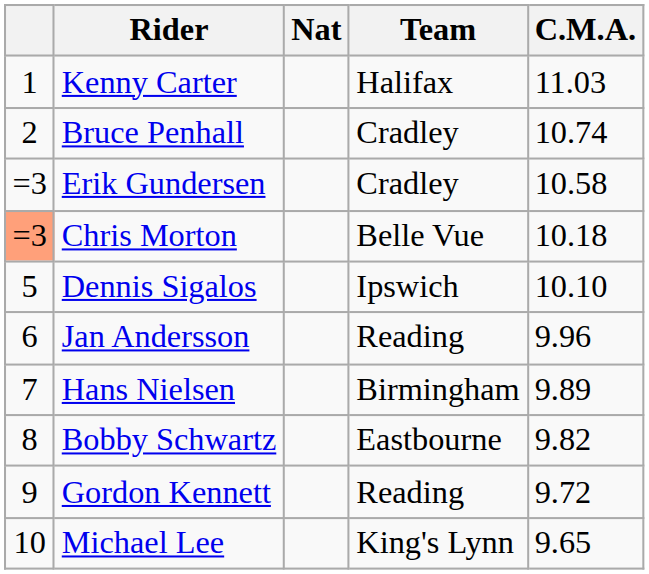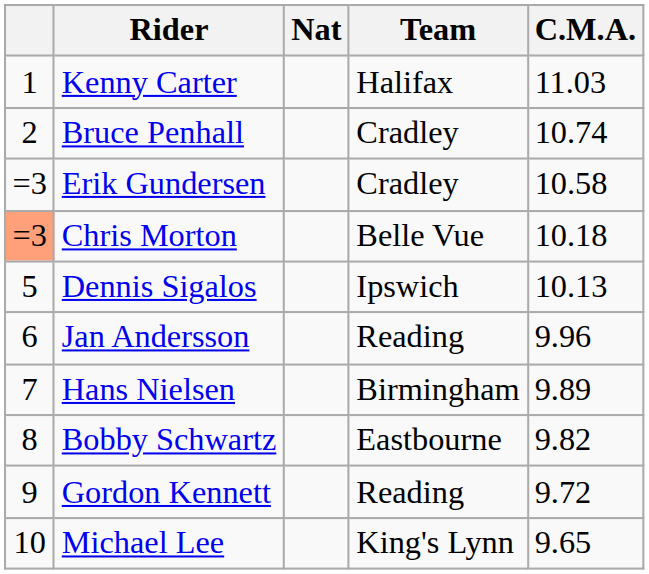Dennis Sigalos | C.M.A.: 10.10 -> 10.13
